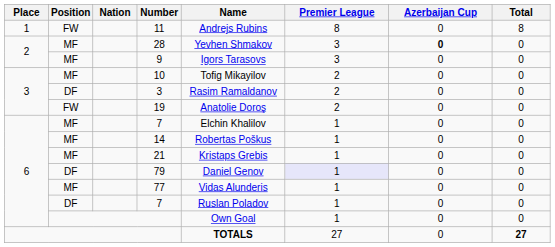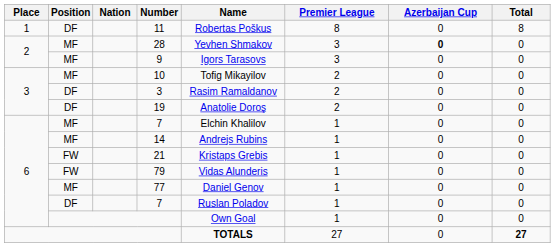11 | Position: FW -> DF
11 | Name: Andrejs Rubins -> Robertas Poškus
19 | Position: FW -> DF
14 | Name: Robertas Poškus -> Andrejs Rubins
21 | Position: MF -> FW
79 | Position: DF -> FW
79 | Name: Daniel Genov -> Vidas Alunderis
79 | Premier League: lavender background -> no background
77 | Name: Vidas Alunderis -> Daniel Genov
